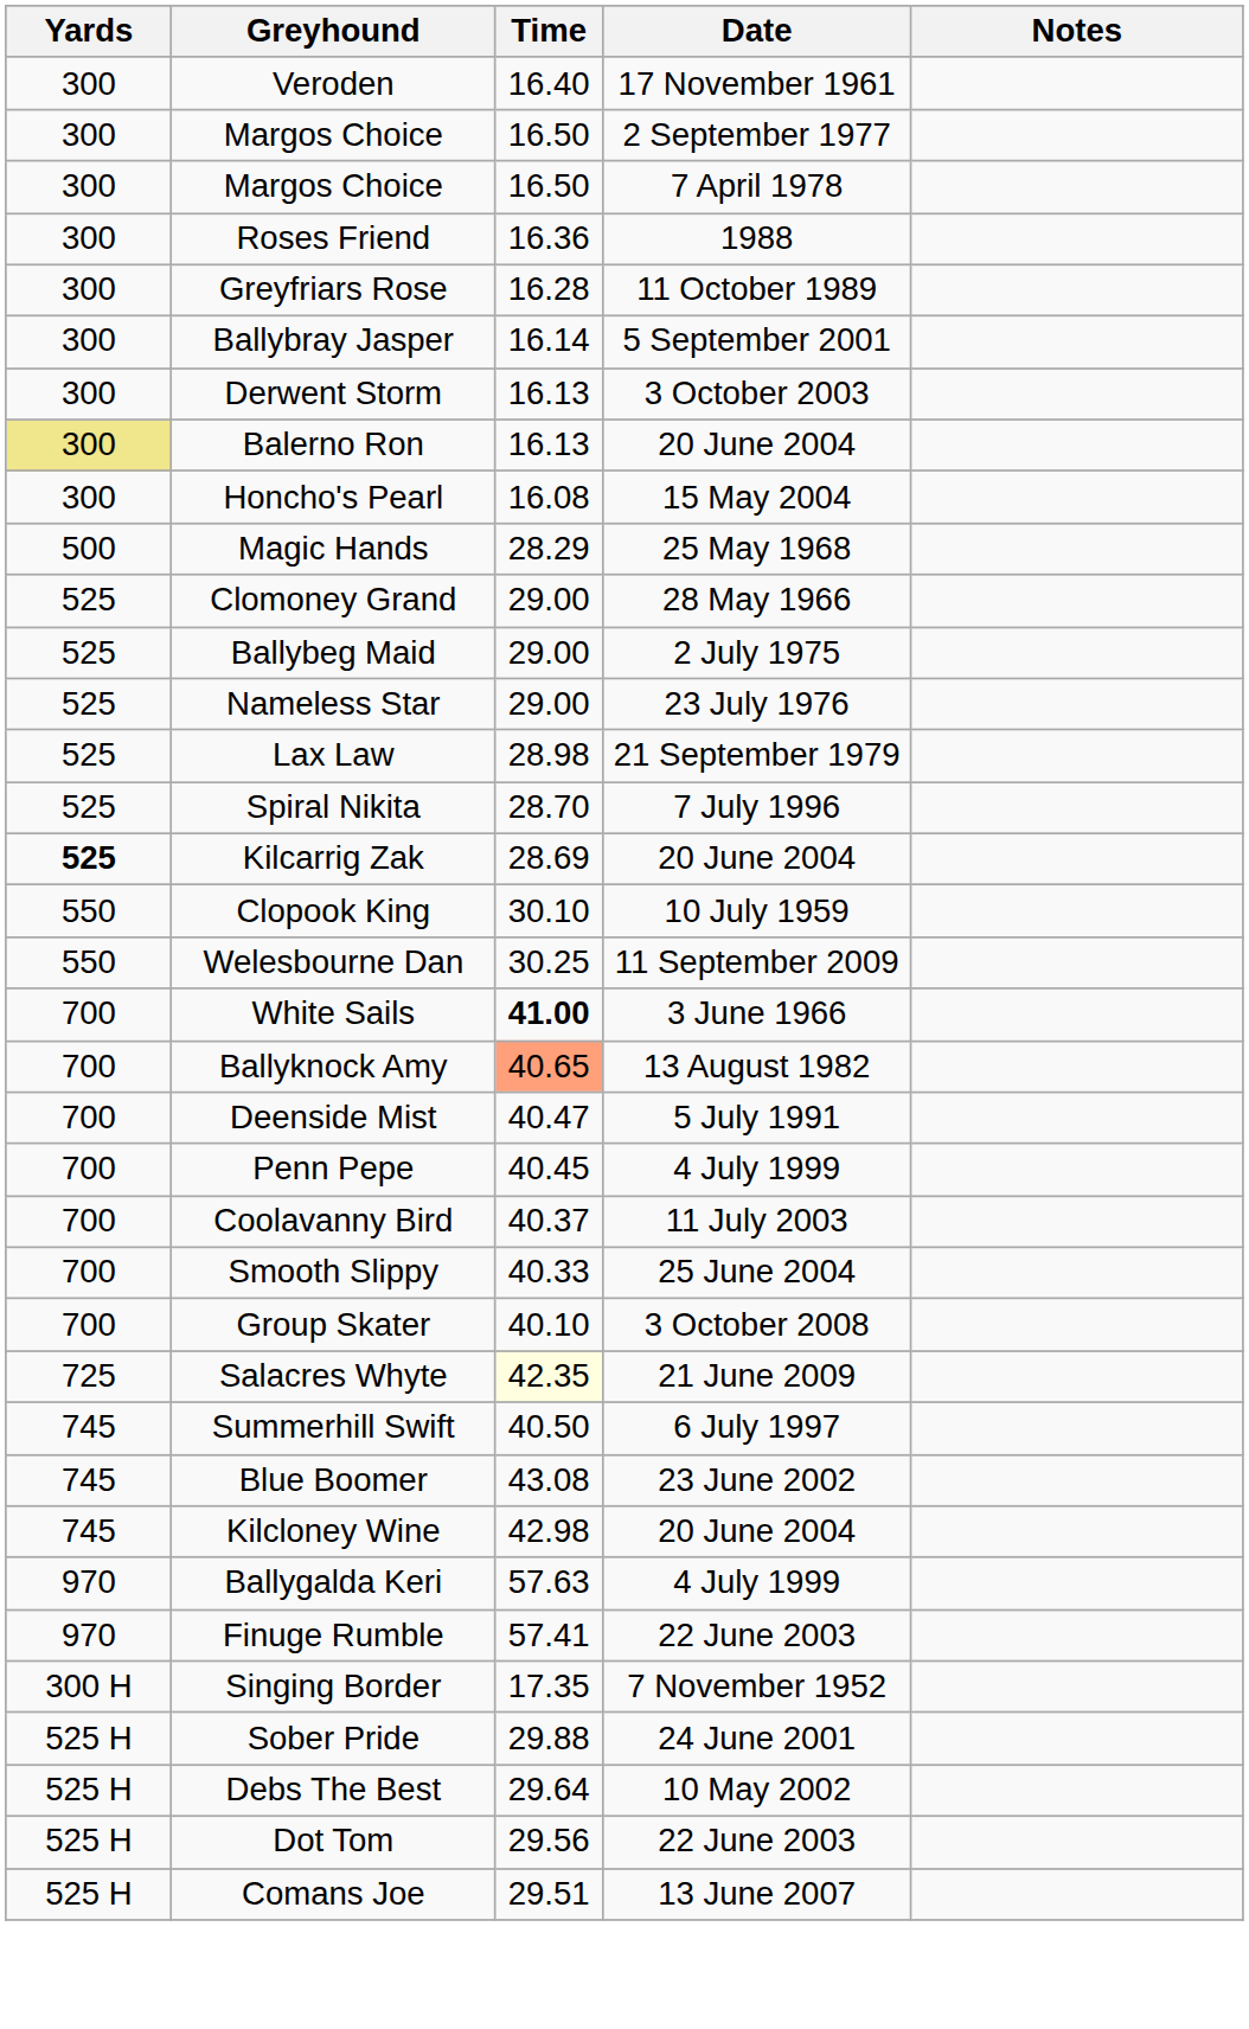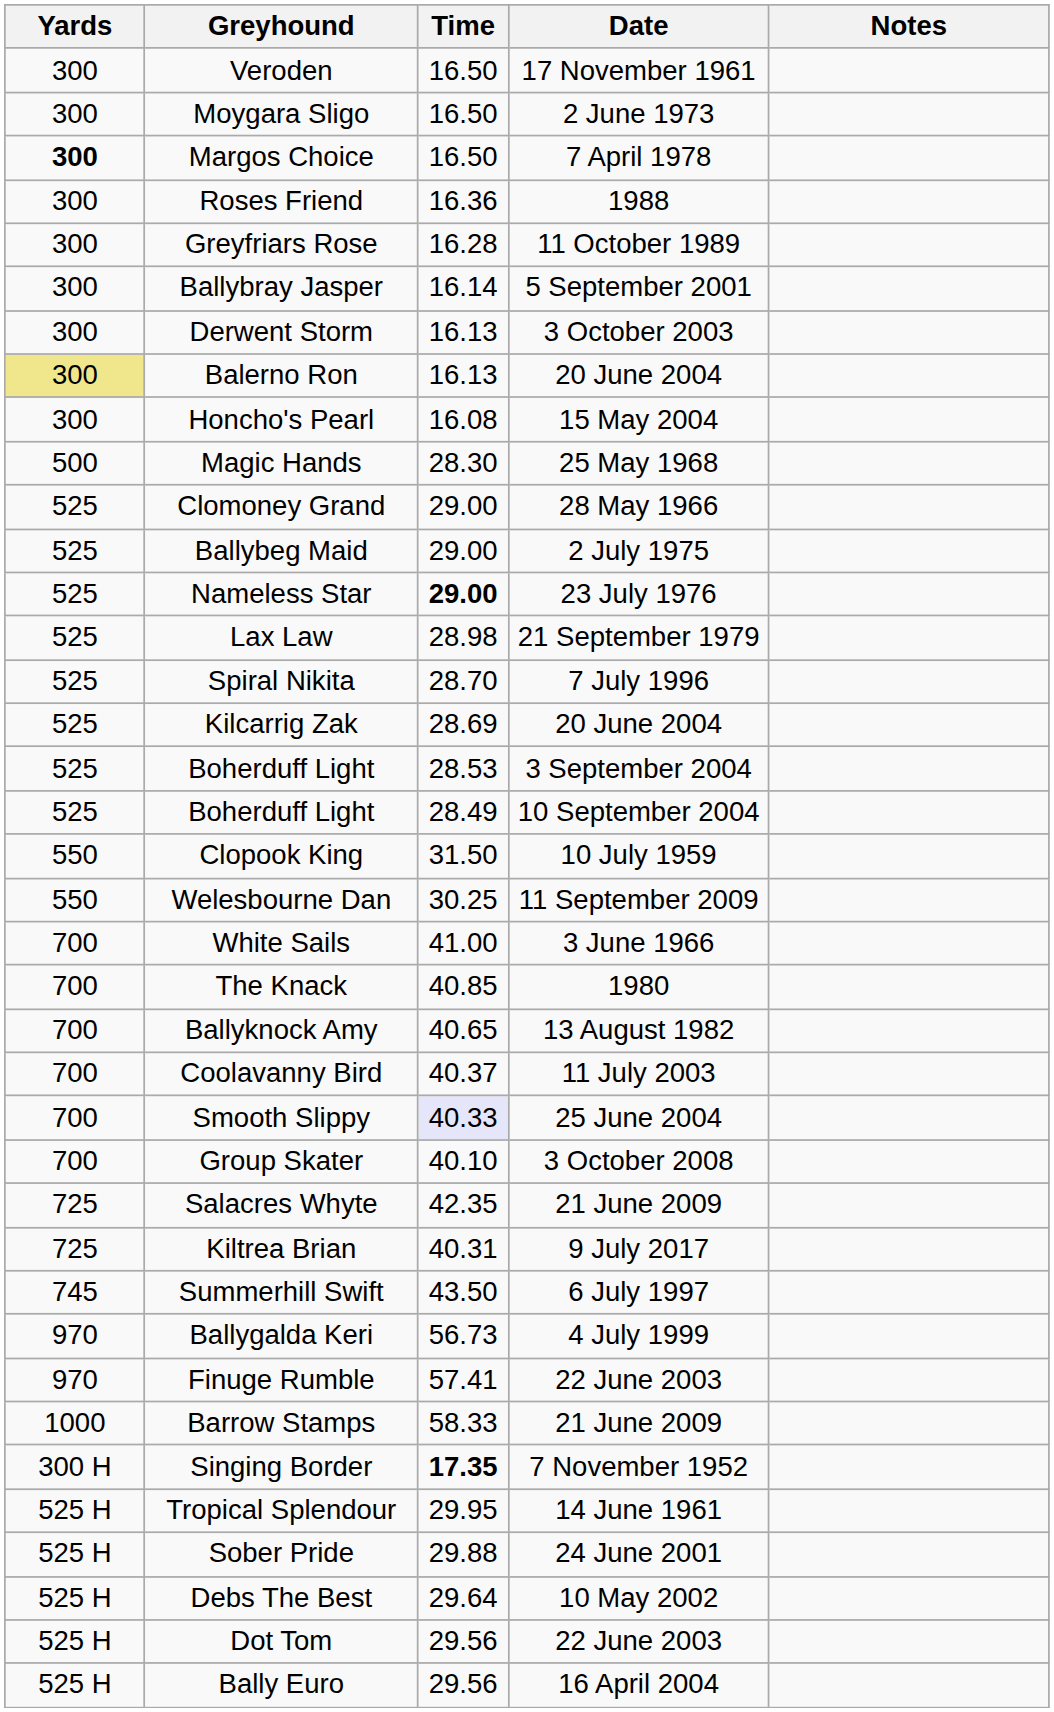Veroden | Time: 16.40 -> 16.50
+ row: 300 | Moygara Sligo | 16.50 | 2 June 1973
- row: 300 | Margos Choice | 16.50 | 2 September 1977
Margos Choice / 7 April 1978 | Yards: normal -> bold
Magic Hands | Time: 28.29 -> 28.30
Nameless Star | Time: normal -> bold
Kilcarrig Zak | Yards: bold -> normal
+ row: 525 | Boherduff Light | 28.53 | 3 September 2004
+ row: 525 | Boherduff Light | 28.49 | 10 September 2004
Clopook King | Time: 30.10 -> 31.50
White Sails | Time: bold -> normal
+ row: 700 | The Knack | 40.85 | 1980
Ballyknock Amy | Time: lightsalmon background -> no background
- row: 700 | Deenside Mist | 40.47 | 5 July 1991
- row: 700 | Penn Pepe | 40.45 | 4 July 1999
Smooth Slippy | Time: no background -> lavender background
Salacres Whyte | Time: lightyellow background -> no background
+ row: 725 | Kiltrea Brian | 40.31 | 9 July 2017
Summerhill Swift | Time: 40.50 -> 43.50
- row: 745 | Blue Boomer | 43.08 | 23 June 2002
- row: 745 | Kilcloney Wine | 42.98 | 20 June 2004
Ballygalda Keri | Time: 57.63 -> 56.73
+ row: 1000 | Barrow Stamps | 58.33 | 21 June 2009
Singing Border | Time: normal -> bold
+ row: 525 H | Tropical Splendour | 29.95 | 14 June 1961
+ row: 525 H | Bally Euro | 29.56 | 16 April 2004
- row: 525 H | Comans Joe | 29.51 | 13 June 2007
